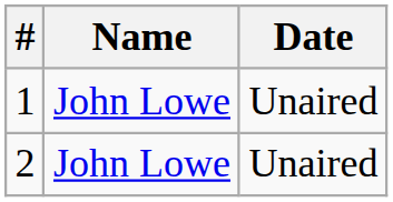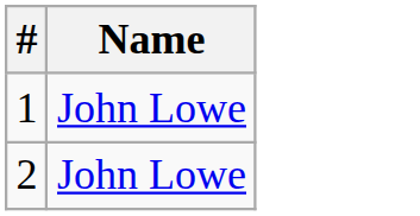- column: Date | Unaired | Unaired
